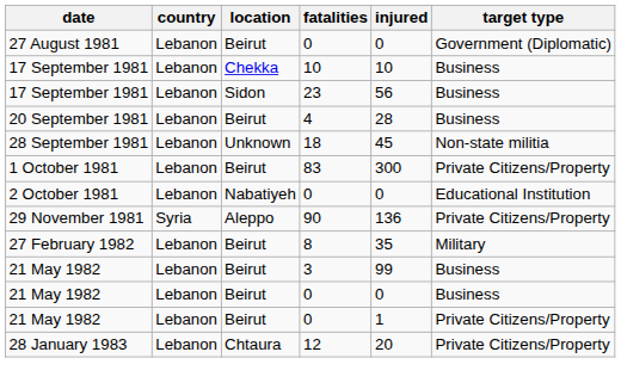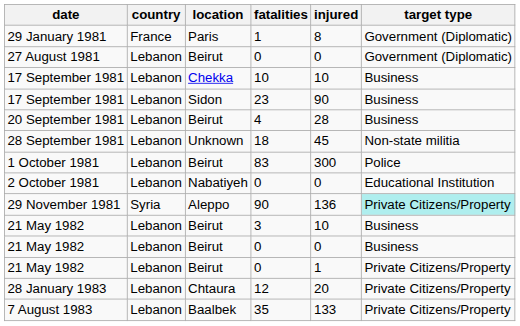+ row: 29 January 1981 | France | Paris | 1 | 8 | Government (Diplomatic)
17 September 1981 / 23 | injured: 56 -> 90
1 October 1981 | target type: Private Citizens/Property -> Police
29 November 1981 | target type: no background -> paleturquoise background
- row: 27 February 1982 | Lebanon | Beirut | 8 | 35 | Military
21 May 1982 / 3 | injured: 99 -> 10
+ row: 7 August 1983 | Lebanon | Baalbek | 35 | 133 | Private Citizens/Property
